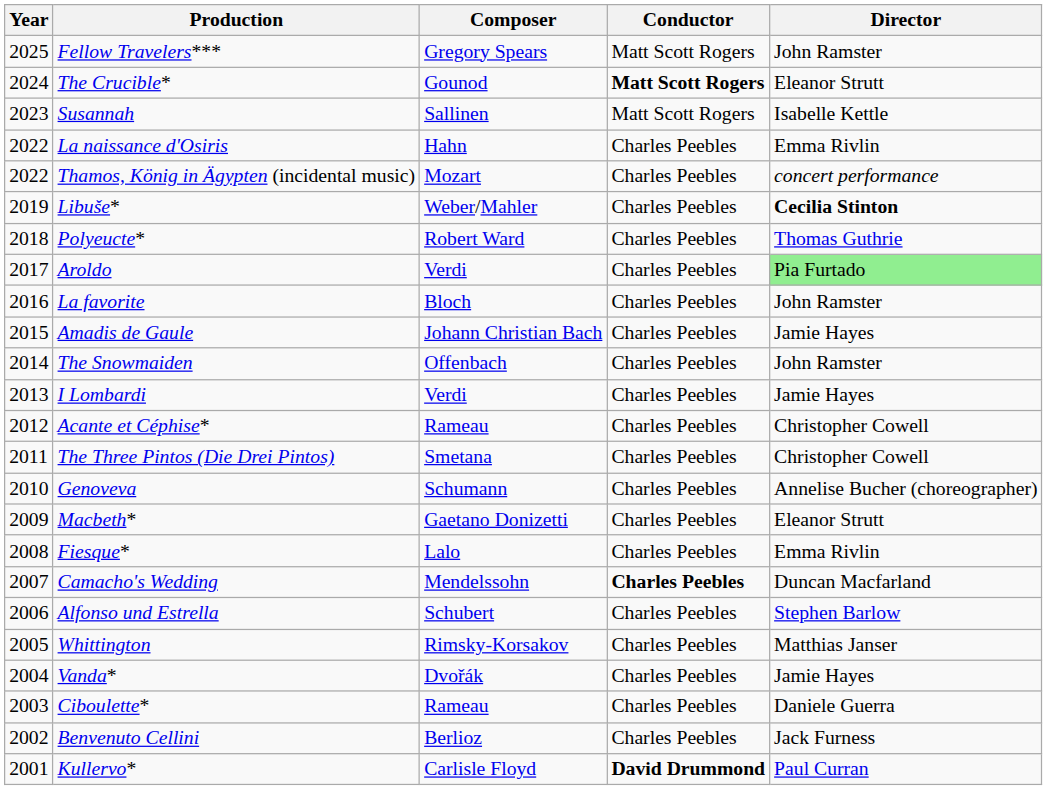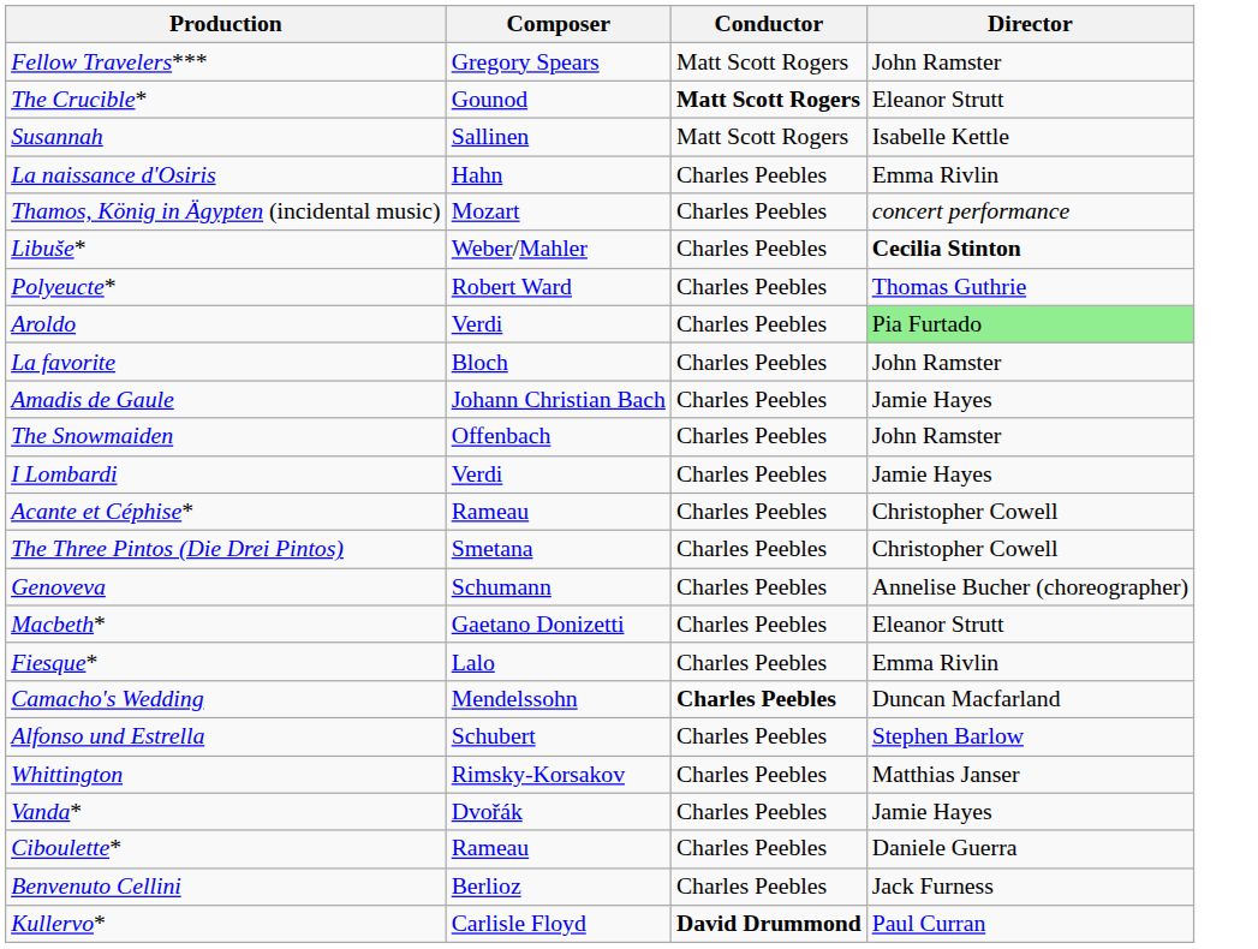- column: Year | 2025 | 2024 | 2023 | 2022 | 2022 | 2019 | 2018 | 2017 | 2016 | 2015 | 2014 | 2013 | 2012 | 2011 | 2010 | 2009 | 2008 | 2007 | 2006 | 2005 | 2004 | 2003 | 2002 | 2001
